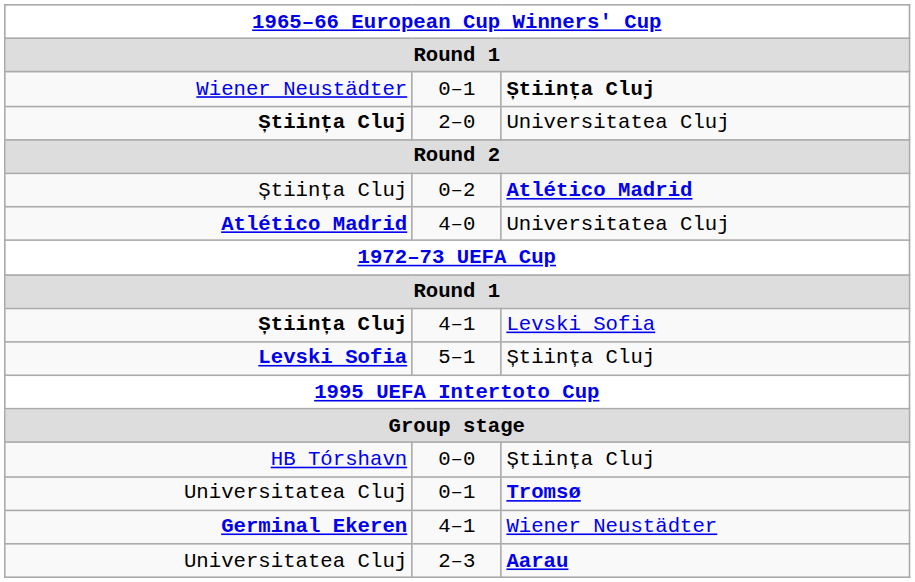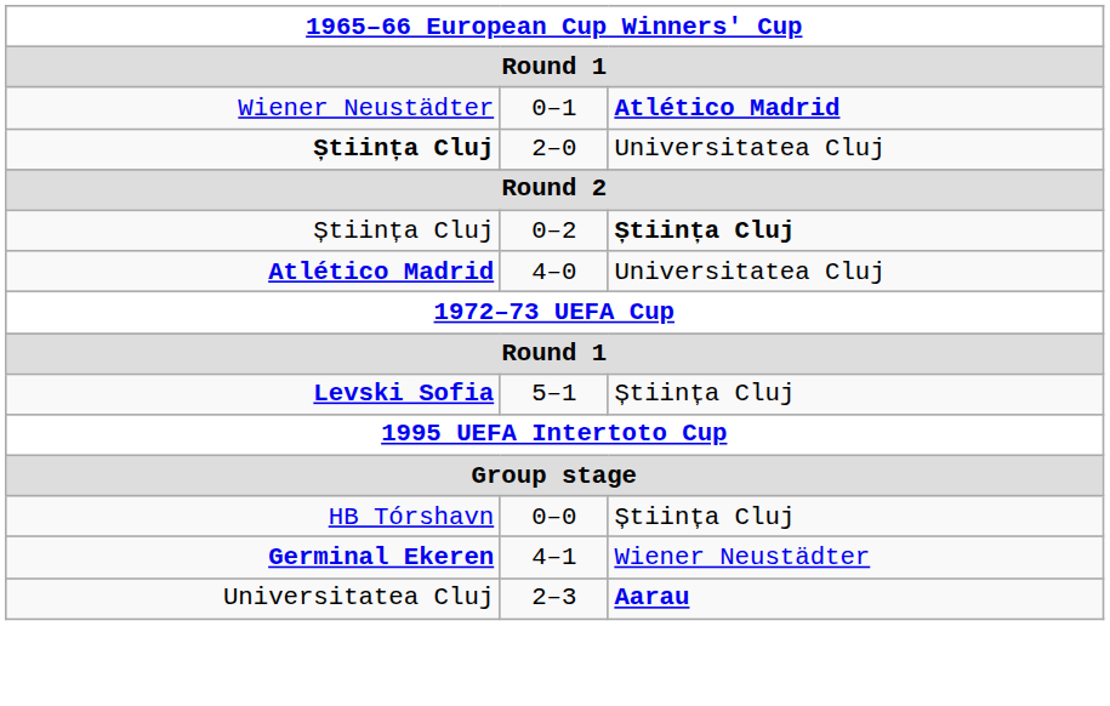Wiener Neustädter / 0–1 | column 3: Știința Cluj -> Atlético Madrid
0–2 | column 3: Atlético Madrid -> Știința Cluj
- row: Știința Cluj | 4–1 | Levski Sofia
- row: Universitatea Cluj | 0–1 | Tromsø
